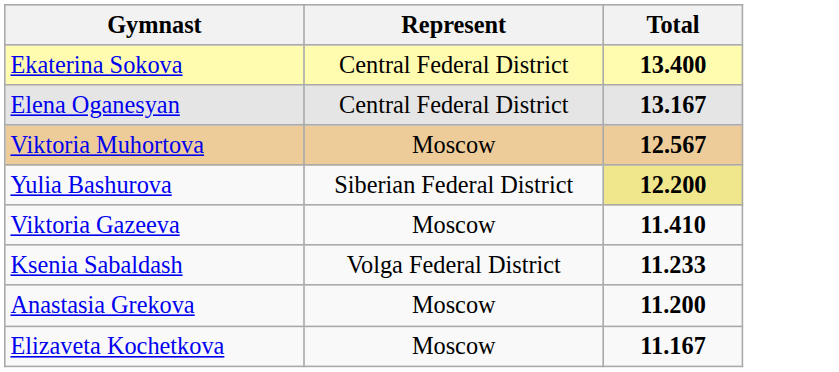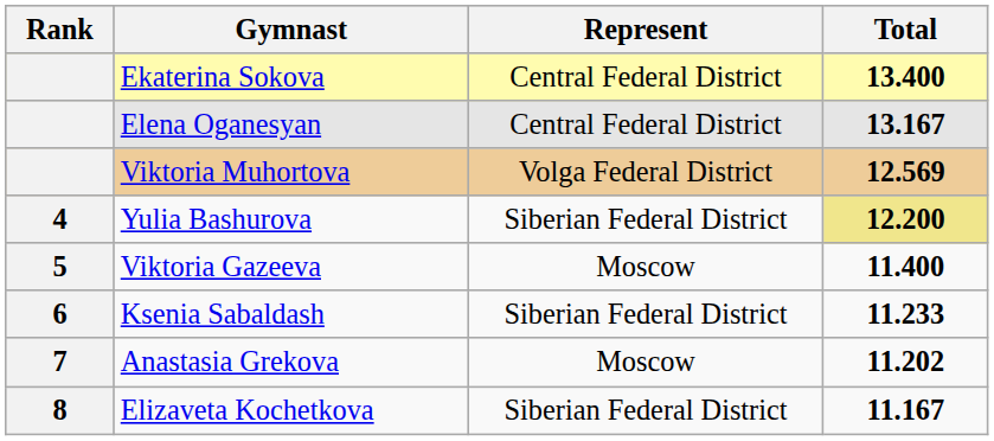+ column: Rank | 4 | 5 | 6 | 7 | 8
Viktoria Muhortova | Represent: Moscow -> Volga Federal District
Viktoria Muhortova | Total: 12.567 -> 12.569
Viktoria Gazeeva | Total: 11.410 -> 11.400
Ksenia Sabaldash | Represent: Volga Federal District -> Siberian Federal District
Anastasia Grekova | Total: 11.200 -> 11.202
Elizaveta Kochetkova | Represent: Moscow -> Siberian Federal District
